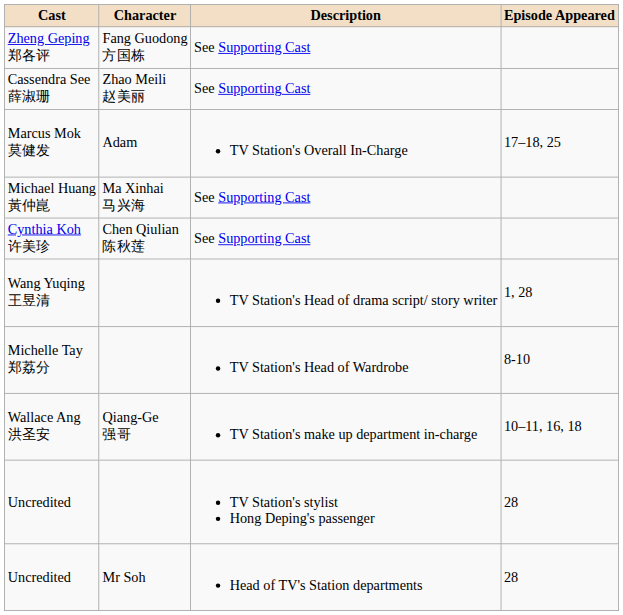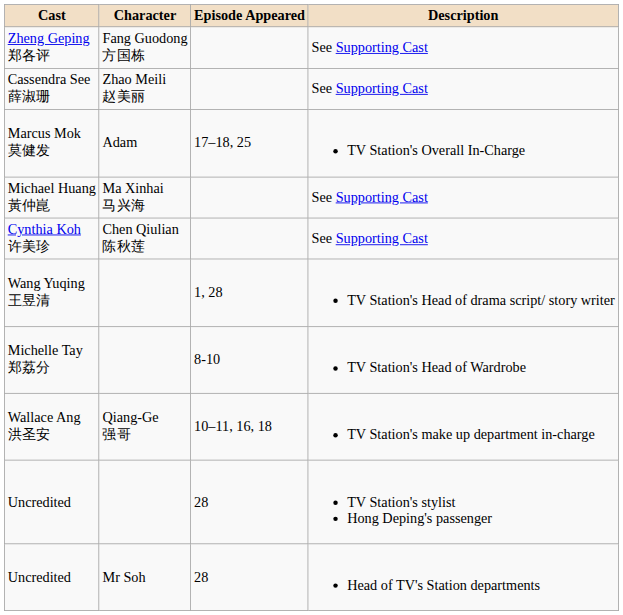columns swapped: Description <-> Episode Appeared
